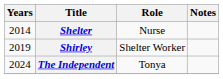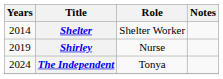Shelter | Role: Nurse -> Shelter Worker
Shirley | Role: Shelter Worker -> Nurse
